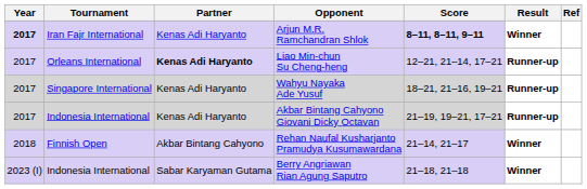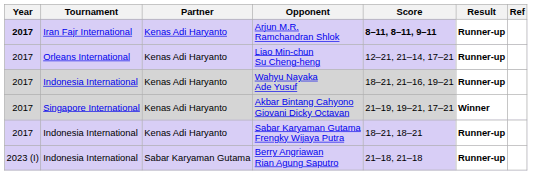Arjun M.R. Ramchandran Shlok | Result: Winner -> Runner-up
Liao Min-chun Su Cheng-heng | Partner: bold -> normal
Wahyu Nayaka Ade Yusuf | Tournament: Singapore International -> Indonesia International
Akbar Bintang Cahyono Giovani Dicky Octavan | Tournament: Indonesia International -> Singapore International
Akbar Bintang Cahyono Giovani Dicky Octavan | Result: Runner-up -> Winner
+ row: 2017 | Indonesia International | Kenas Adi Haryanto | Sabar Karyaman Gutama Frengky Wijaya Putra | 18–21, 18–21 | Runner-up
- row: 2018 | Finnish Open | Akbar Bintang Cahyono | Rehan Naufal Kusharjanto Pramudya Kusumawardana | 21–14, 21–17 | Winner
Berry Angriawan Rian Agung Saputro | Result: Winner -> Runner-up
